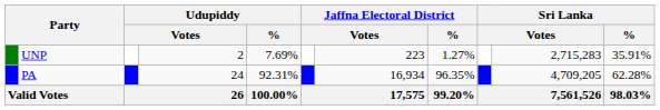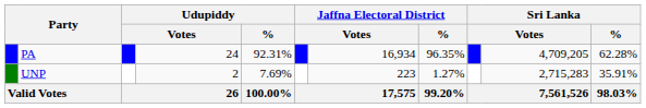rows swapped: PA <-> UNP
